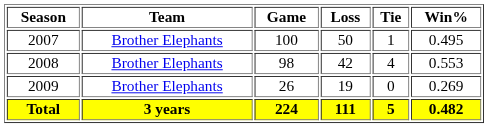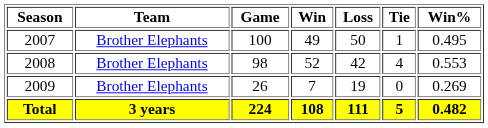+ column: Win | 49 | 52 | 7 | 108
